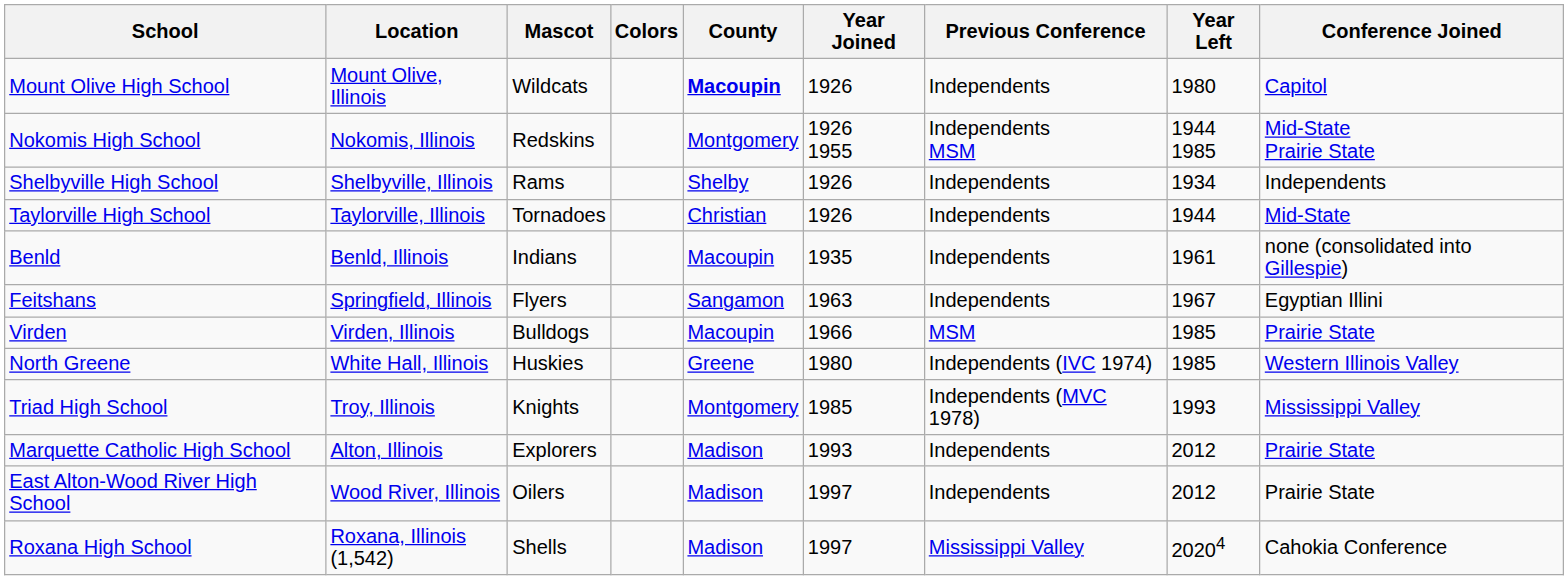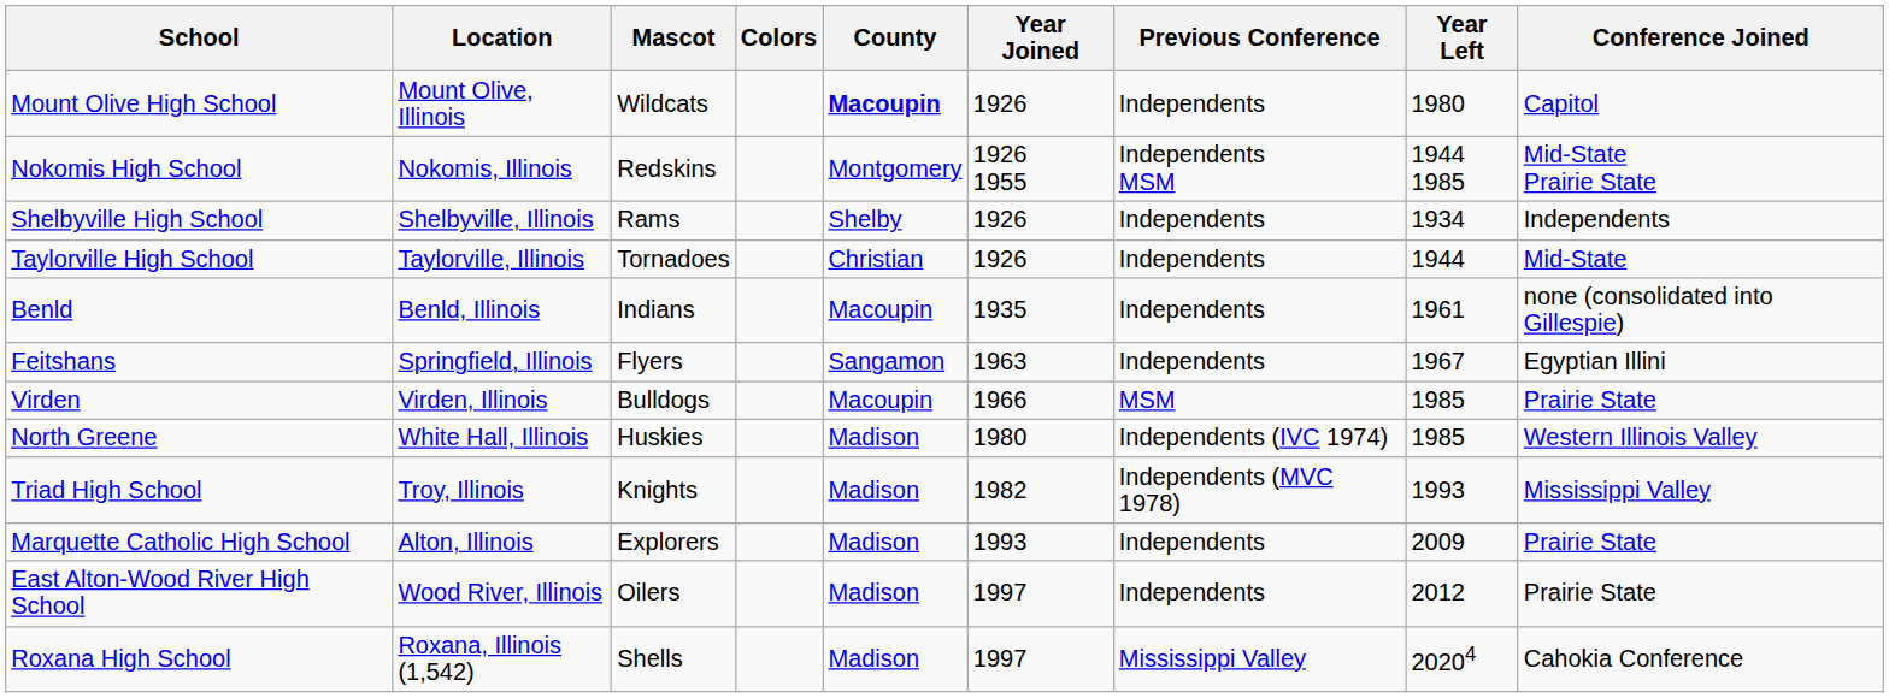North Greene | County: Greene -> Madison
Triad High School | County: Montgomery -> Madison
Triad High School | Year Joined: 1985 -> 1982
Marquette Catholic High School | Year Left: 2012 -> 2009
